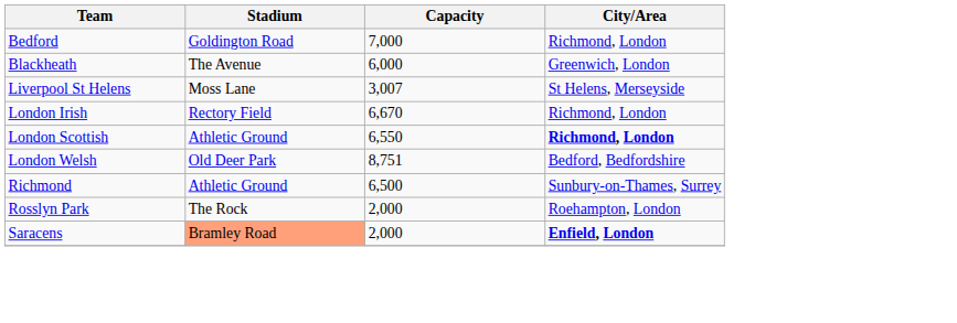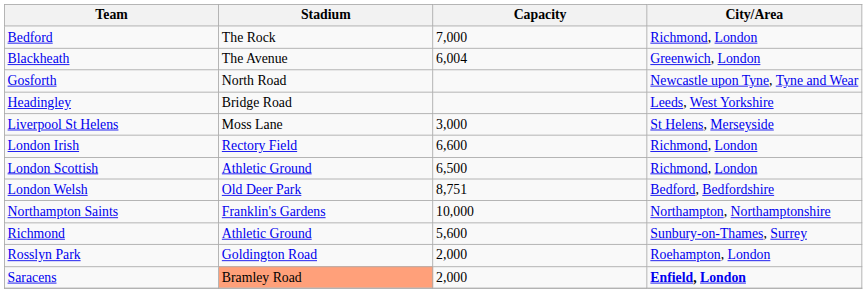Bedford | Stadium: Goldington Road -> The Rock
Blackheath | Capacity: 6,000 -> 6,004
+ row: Gosforth | North Road | Newcastle upon Tyne, Tyne and Wear
+ row: Headingley | Bridge Road | Leeds, West Yorkshire
Liverpool St Helens | Capacity: 3,007 -> 3,000
London Irish | Capacity: 6,670 -> 6,600
London Scottish | Capacity: 6,550 -> 6,500
London Scottish | City/Area: bold -> normal
+ row: Northampton Saints | Franklin's Gardens | 10,000 | Northampton, Northamptonshire
Richmond | Capacity: 6,500 -> 5,600
Rosslyn Park | Stadium: The Rock -> Goldington Road
